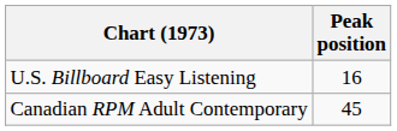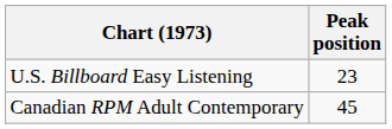U.S. Billboard Easy Listening | Peak position: 16 -> 23
